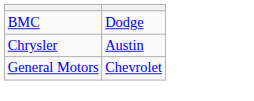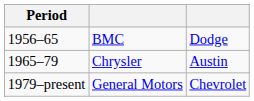+ column: Period | 1956–65 | 1965–79 | 1979–present
